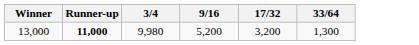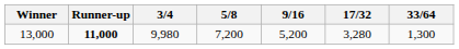+ column: 5/8 | 7,200
13,000 | 17/32: 3,200 -> 3,280
